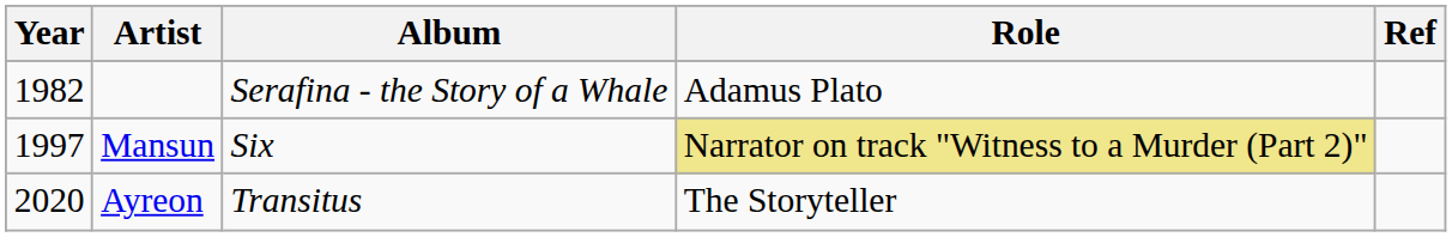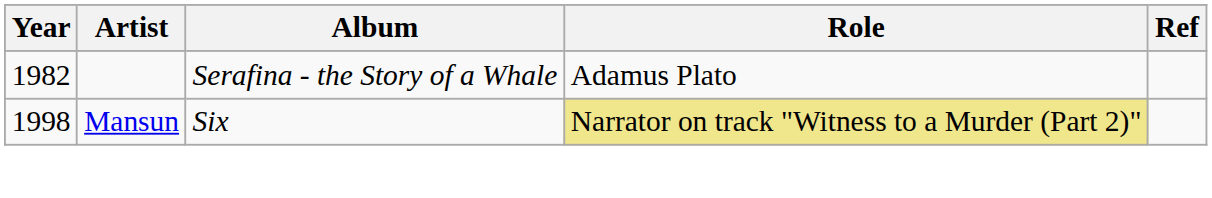Mansun | Year: 1997 -> 1998
- row: 2020 | Ayreon | Transitus | The Storyteller
